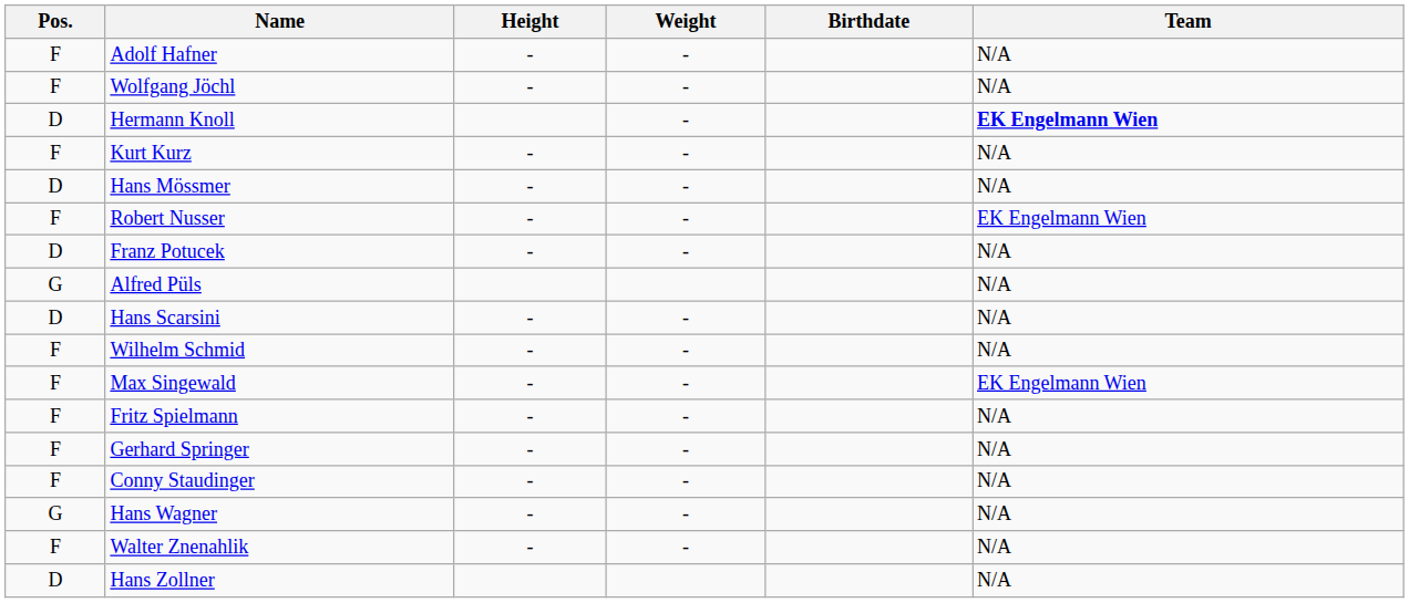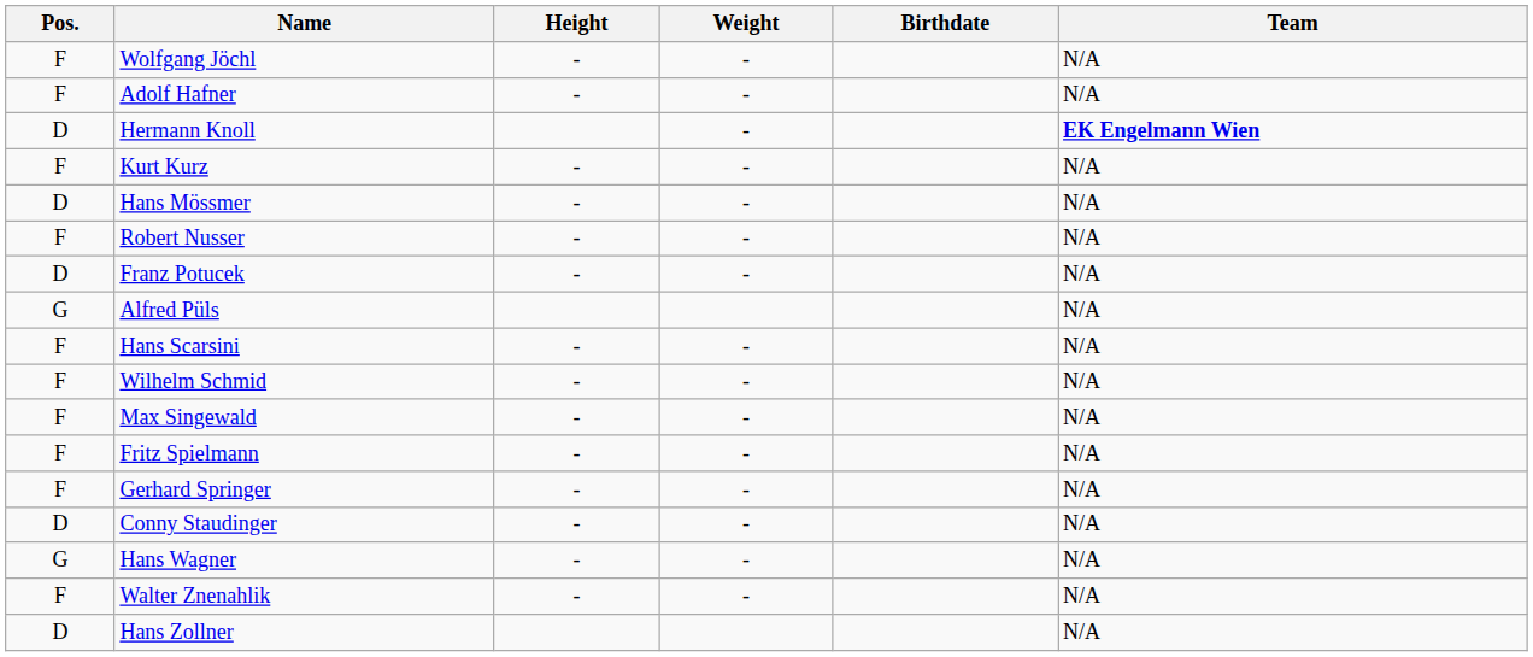rows swapped: Adolf Hafner <-> Wolfgang Jöchl
Robert Nusser | Team: EK Engelmann Wien -> N/A
Hans Scarsini | Pos.: D -> F
Max Singewald | Team: EK Engelmann Wien -> N/A
Conny Staudinger | Pos.: F -> D
